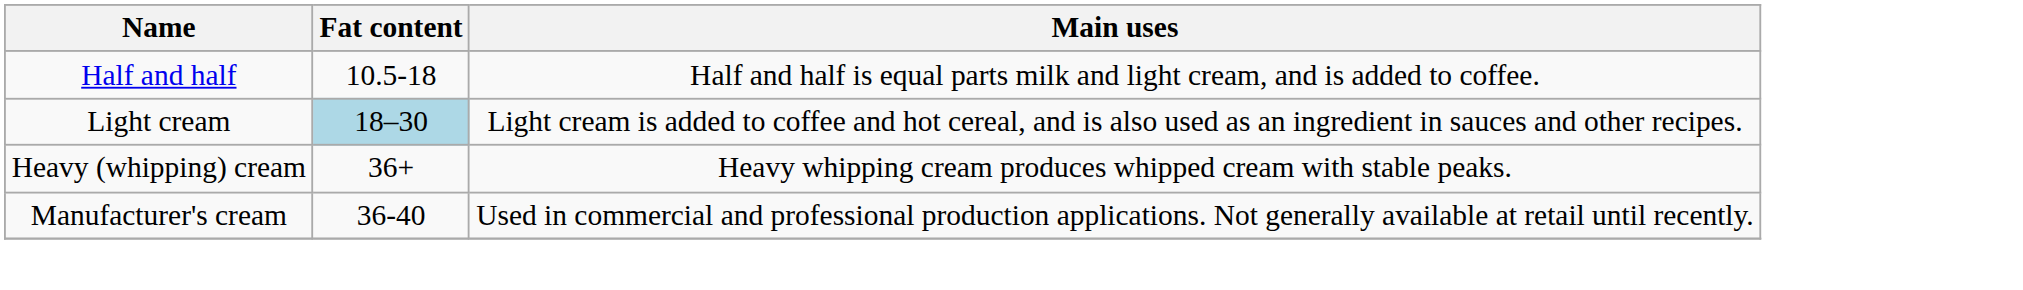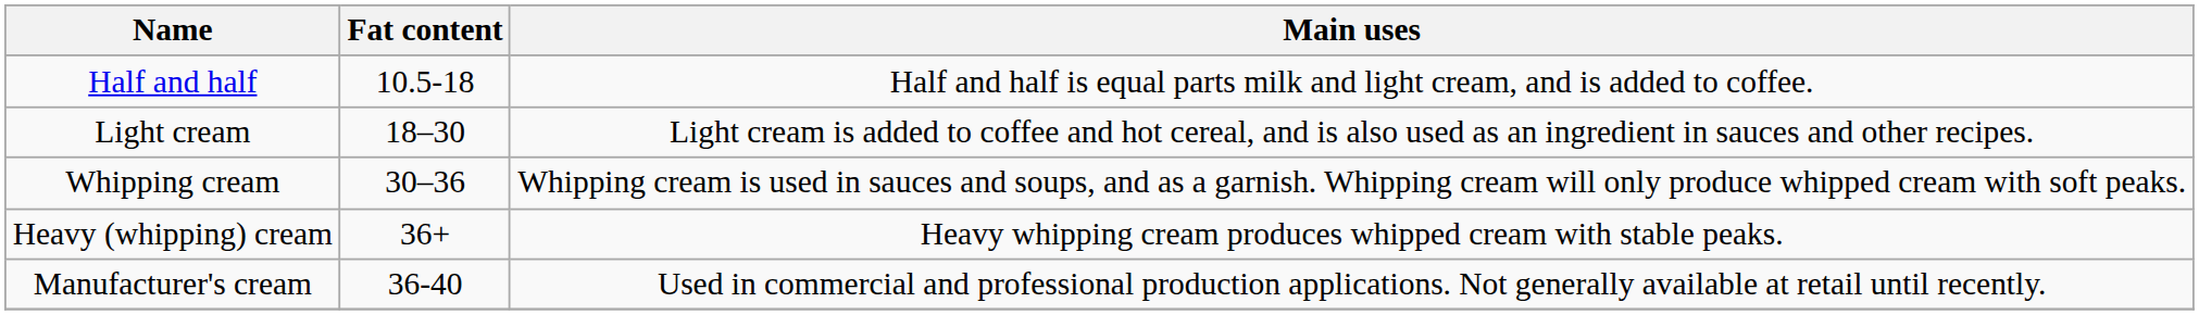Light cream | Fat content: lightblue background -> no background
+ row: Whipping cream | 30–36 | Whipping cream is used in sauces and soups, and as a garnish. Whipping cream will only produce whipped cream with soft peaks.
